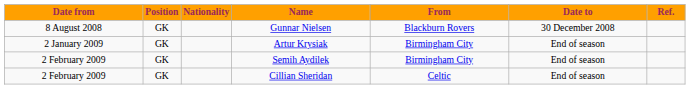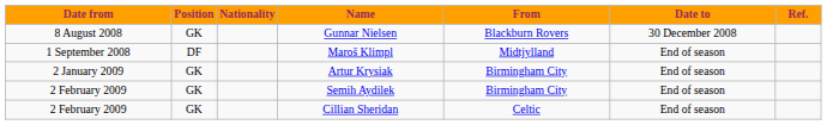+ row: 1 September 2008 | DF | Maroš Klimpl | Midtjylland | End of season
